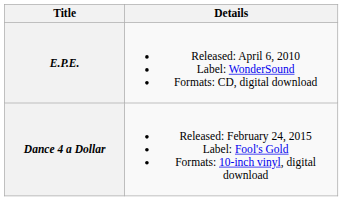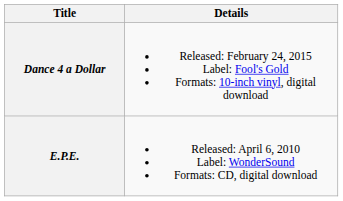rows swapped: E.P.E. <-> Dance 4 a Dollar
